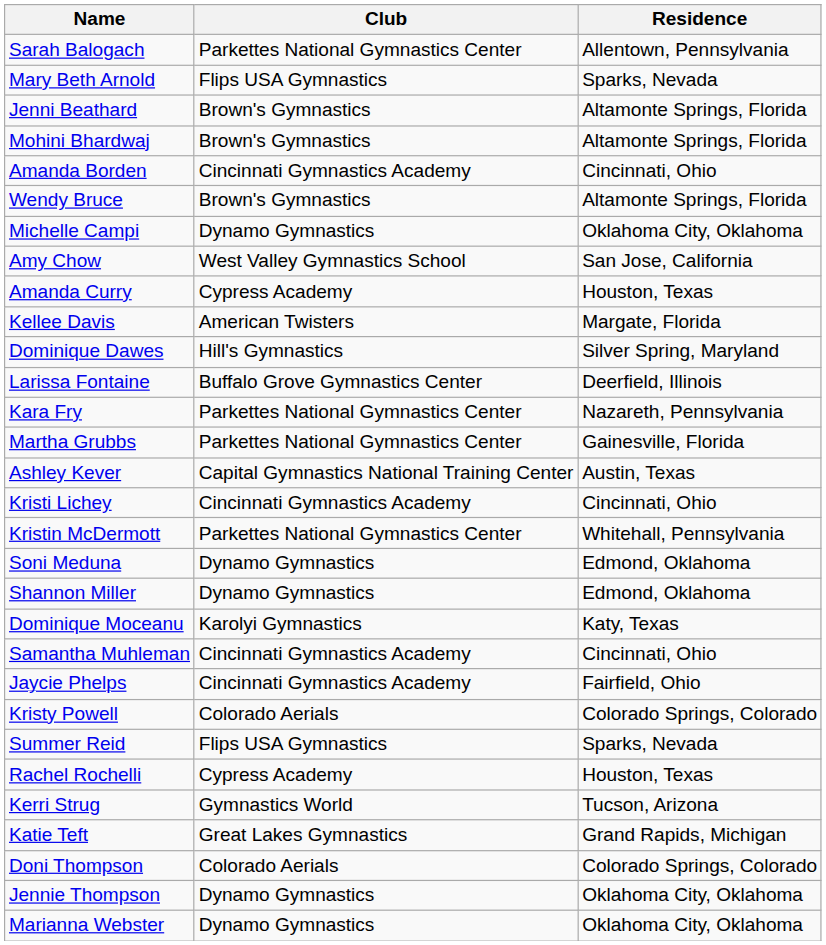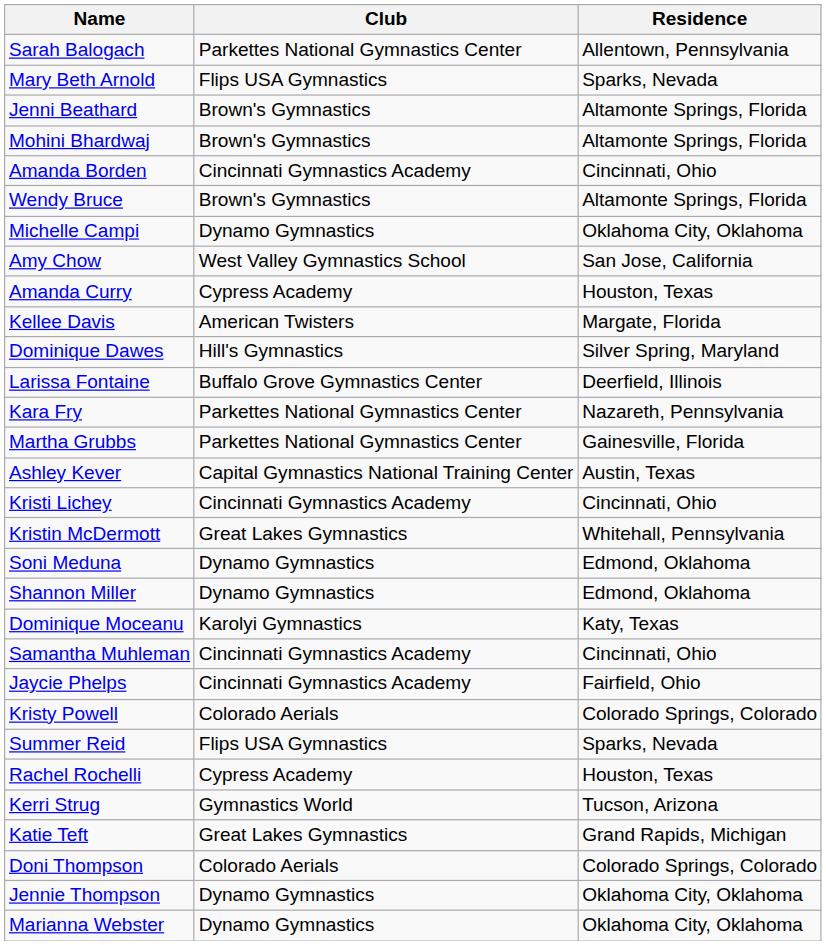Kristin McDermott | Club: Parkettes National Gymnastics Center -> Great Lakes Gymnastics
